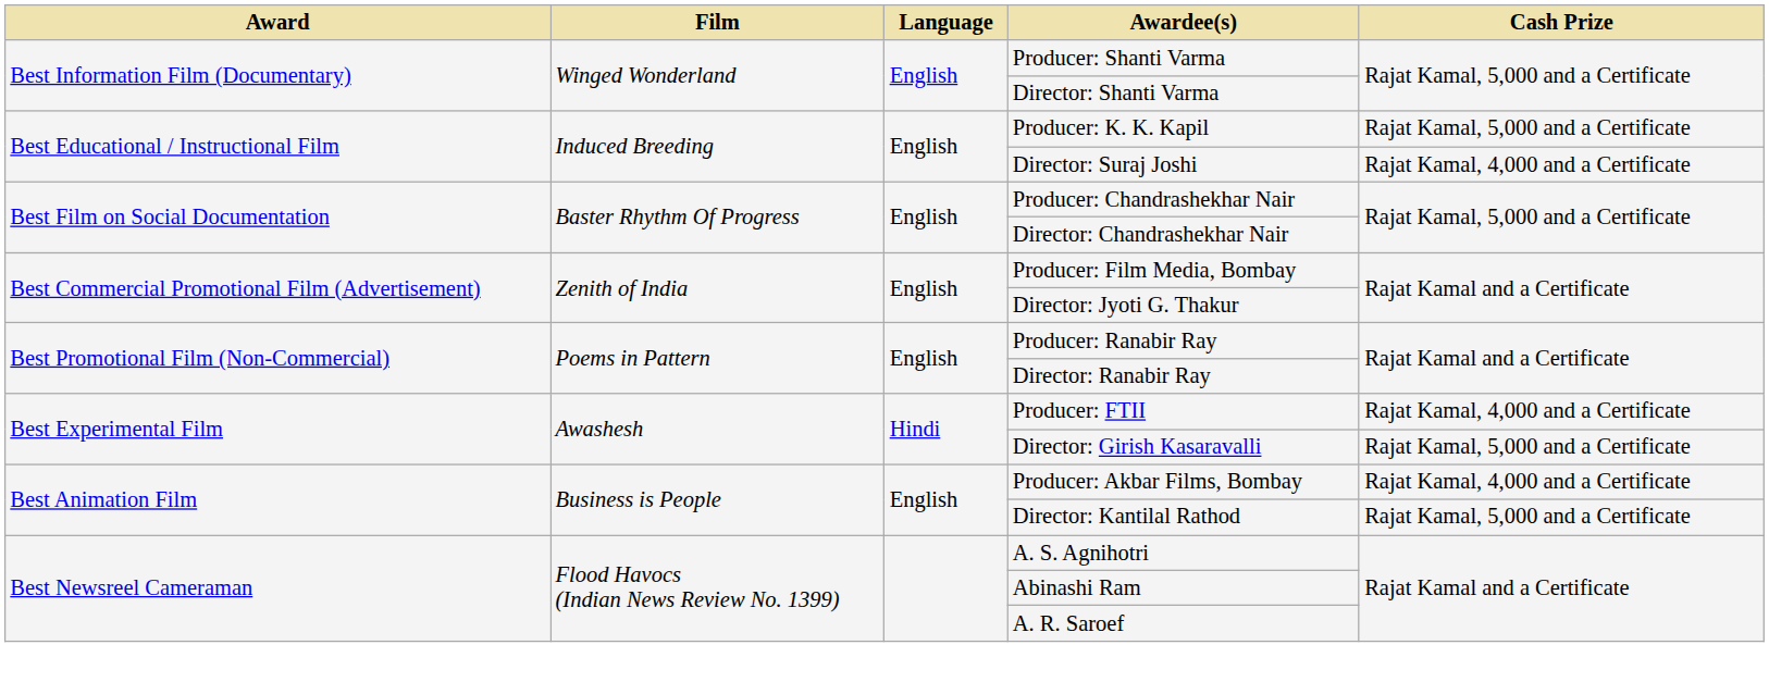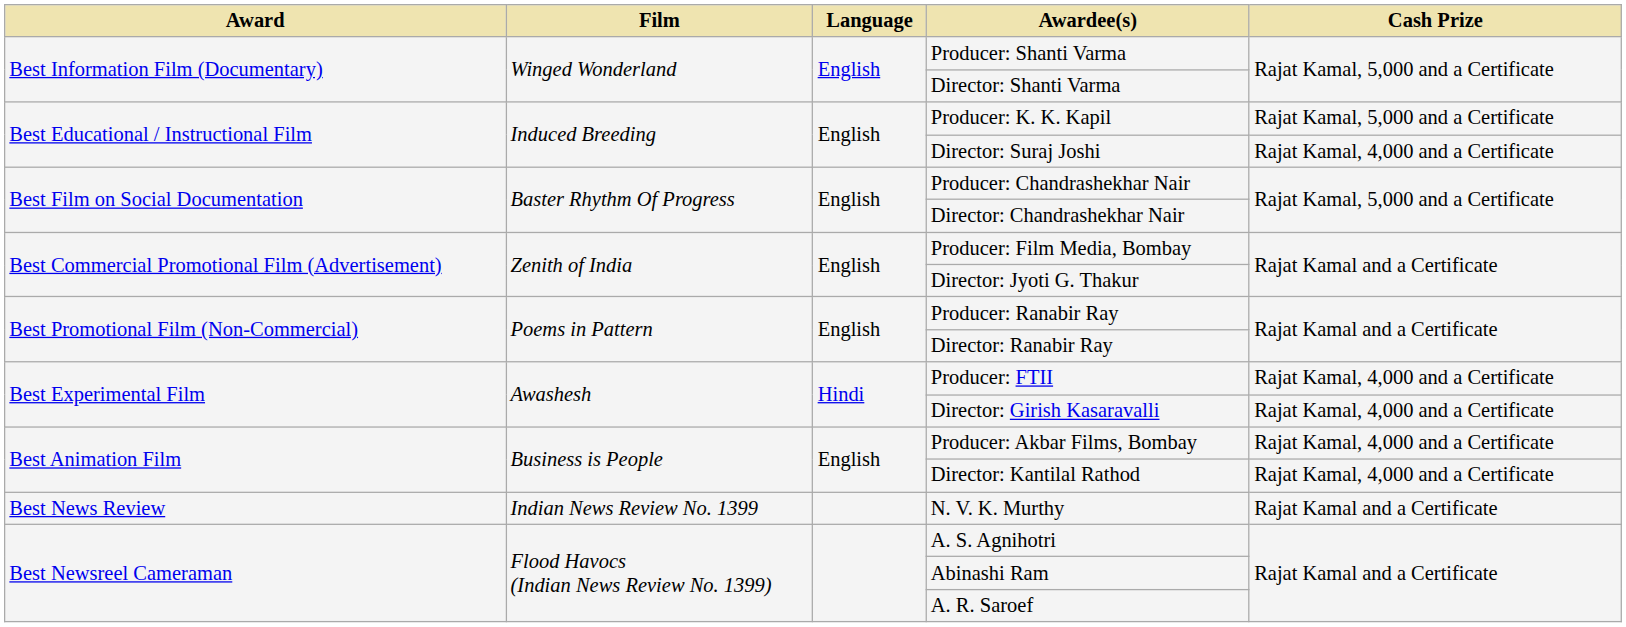Director: Girish Kasaravalli | Cash Prize: Rajat Kamal, 5,000 and a Certificate -> Rajat Kamal, 4,000 and a Certificate
Director: Kantilal Rathod | Cash Prize: Rajat Kamal, 5,000 and a Certificate -> Rajat Kamal, 4,000 and a Certificate
+ row: Best News Review | Indian News Review No. 1399 | N. V. K. Murthy | Rajat Kamal and a Certificate
